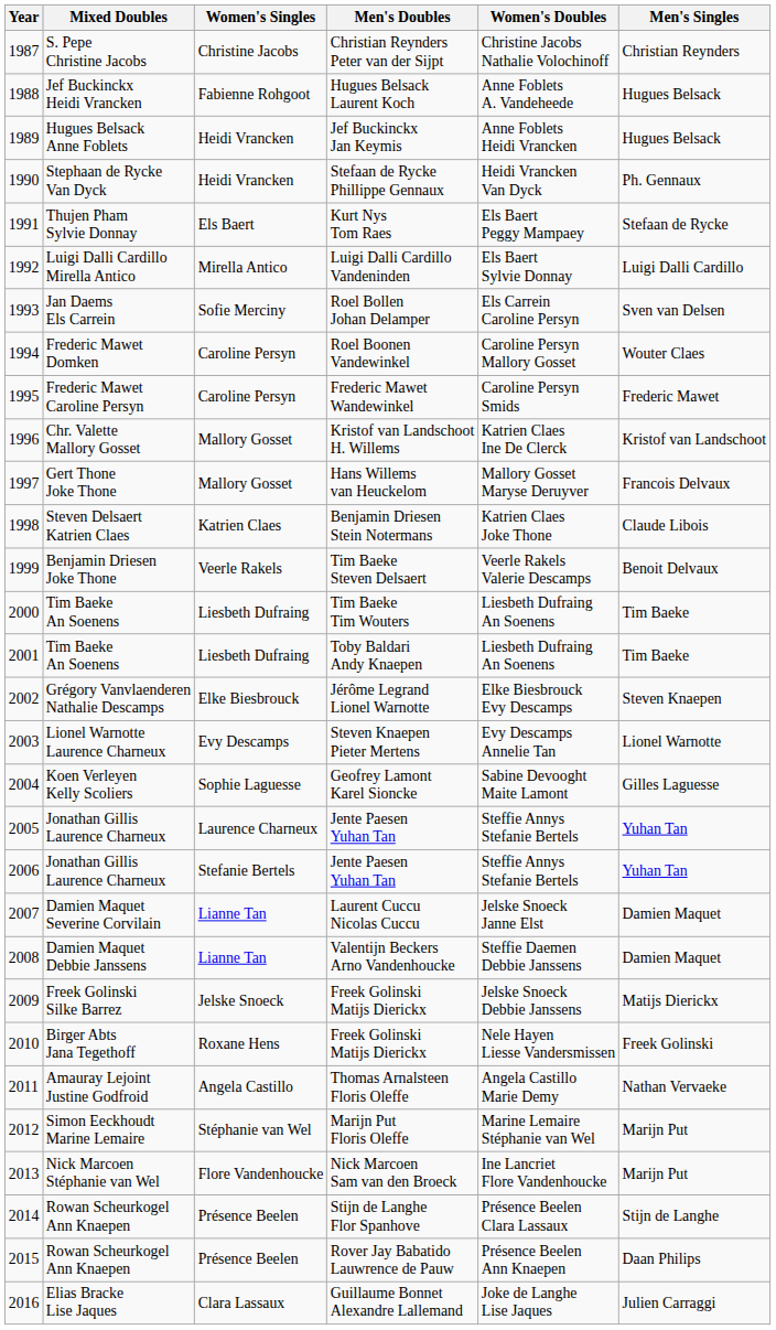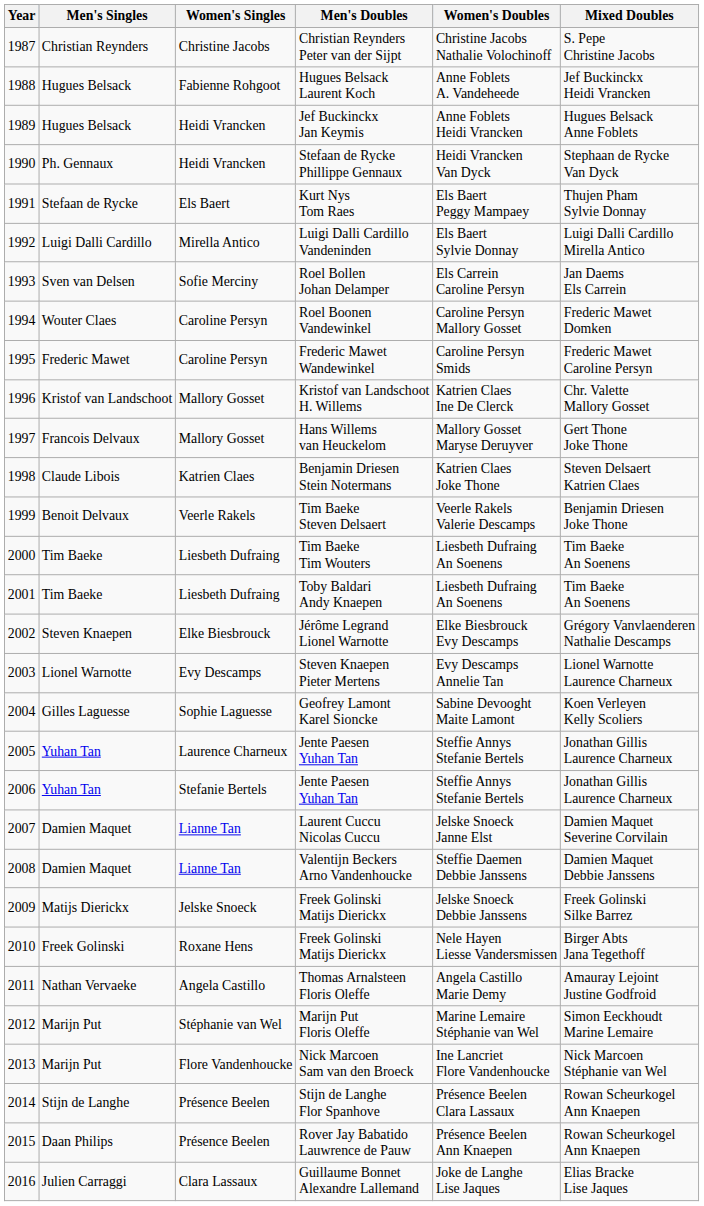columns swapped: Men's Singles <-> Mixed Doubles
